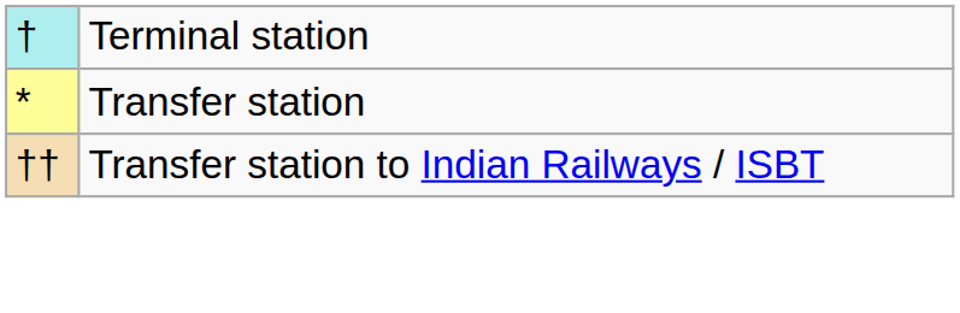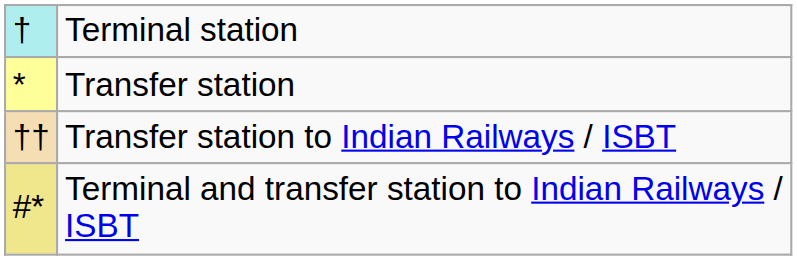+ row: #* | Terminal and transfer station to Indian Railways / ISBT
